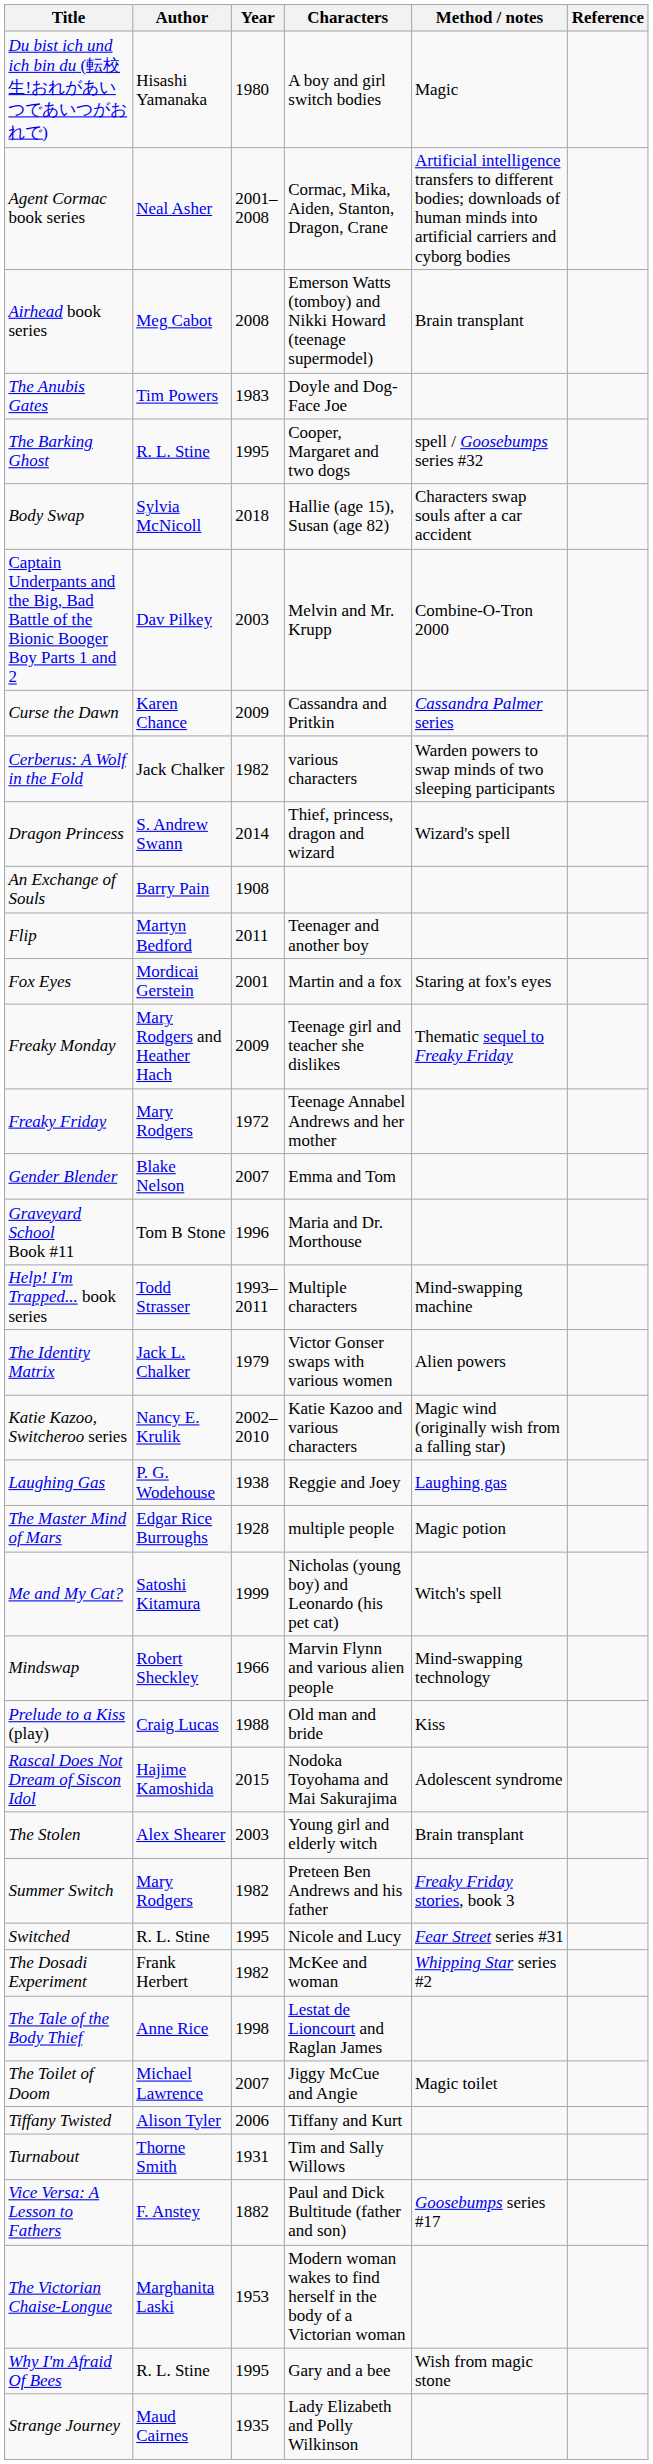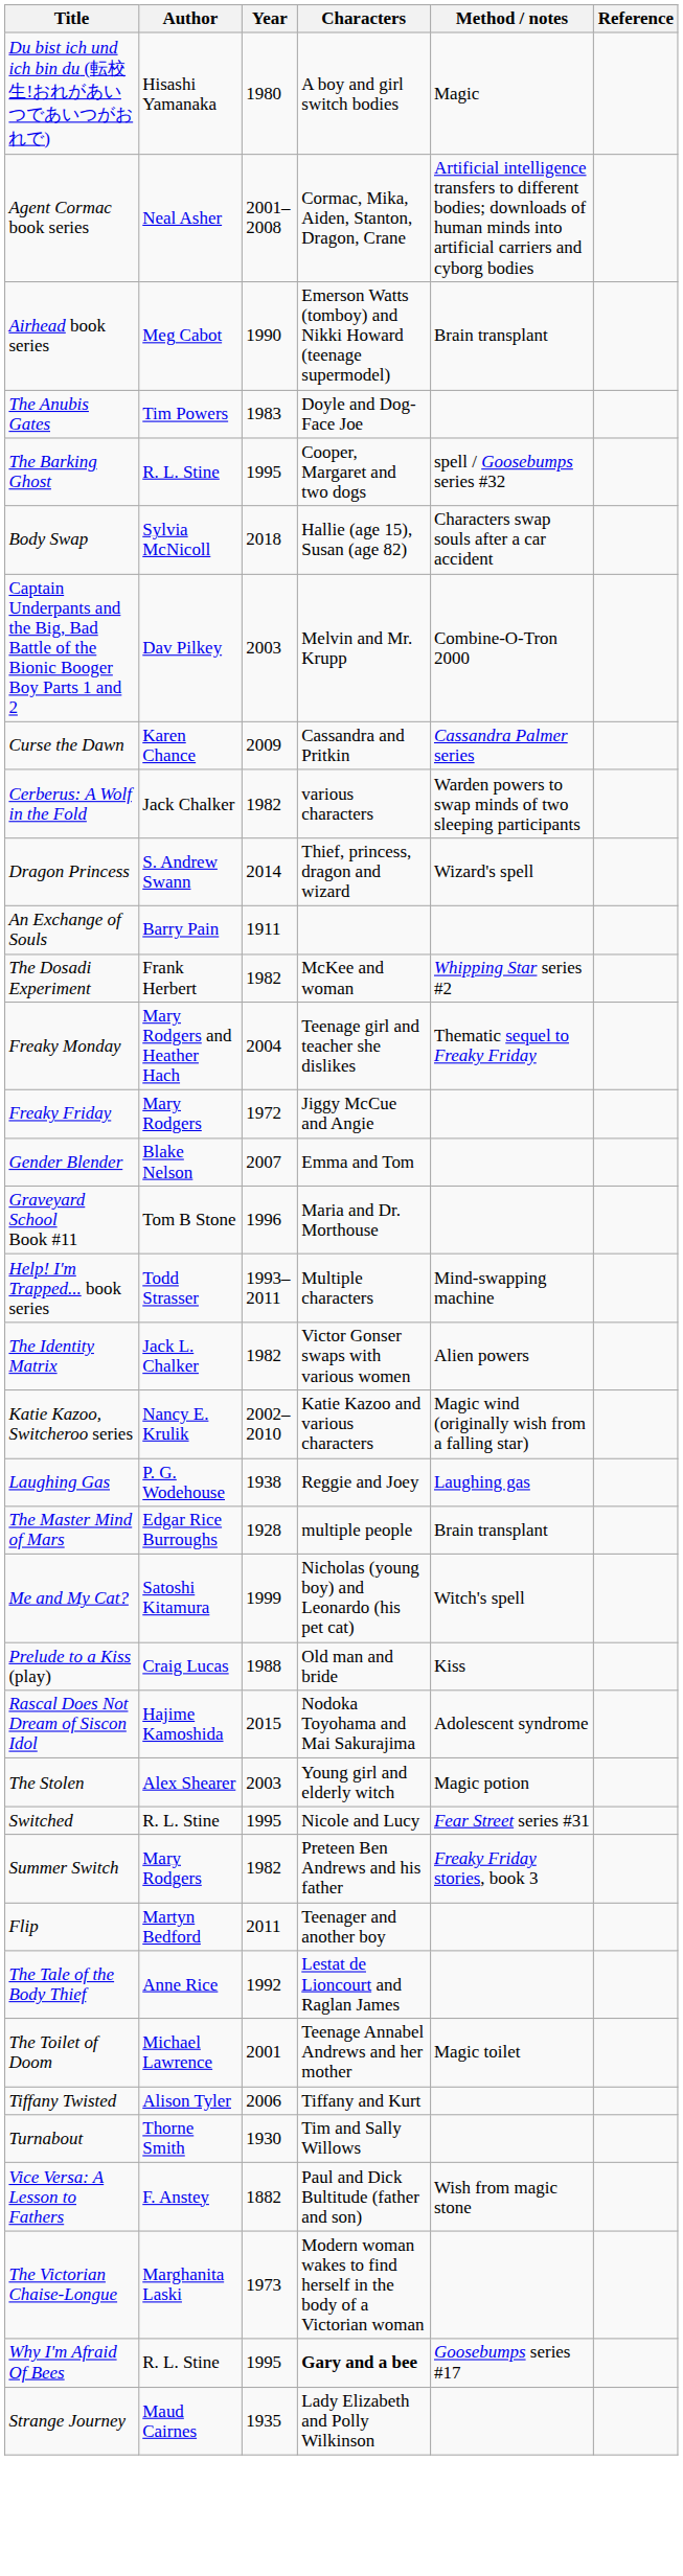Airhead book series | Year: 2008 -> 1990
An Exchange of Souls | Year: 1908 -> 1911
rows swapped: Flip <-> The Dosadi Experiment
- row: Fox Eyes | Mordicai Gerstein | 2001 | Martin and a fox | Staring at fox's eyes
Freaky Monday | Year: 2009 -> 2004
Freaky Friday | Characters: Teenage Annabel Andrews and her mother -> Jiggy McCue and Angie
The Identity Matrix | Year: 1979 -> 1982
The Master Mind of Mars | Method / notes: Magic potion -> Brain transplant
- row: Mindswap | Robert Sheckley | 1966 | Marvin Flynn and various alien people | Mind-swapping technology
The Stolen | Method / notes: Brain transplant -> Magic potion
rows swapped: Summer Switch <-> Switched
The Tale of the Body Thief | Year: 1998 -> 1992
The Toilet of Doom | Year: 2007 -> 2001
The Toilet of Doom | Characters: Jiggy McCue and Angie -> Teenage Annabel Andrews and her mother
Turnabout | Year: 1931 -> 1930
Vice Versa: A Lesson to Fathers | Method / notes: Goosebumps series #17 -> Wish from magic stone
The Victorian Chaise-Longue | Year: 1953 -> 1973
Why I'm Afraid Of Bees | Characters: normal -> bold
Why I'm Afraid Of Bees | Method / notes: Wish from magic stone -> Goosebumps series #17
